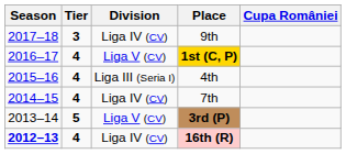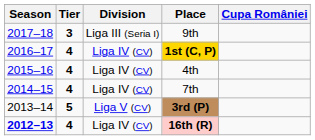9th | Division: Liga IV (CV) -> Liga III (Seria I)
1st (C, P) | Division: Liga V (CV) -> Liga IV (CV)
4th | Division: Liga III (Seria I) -> Liga IV (CV)
